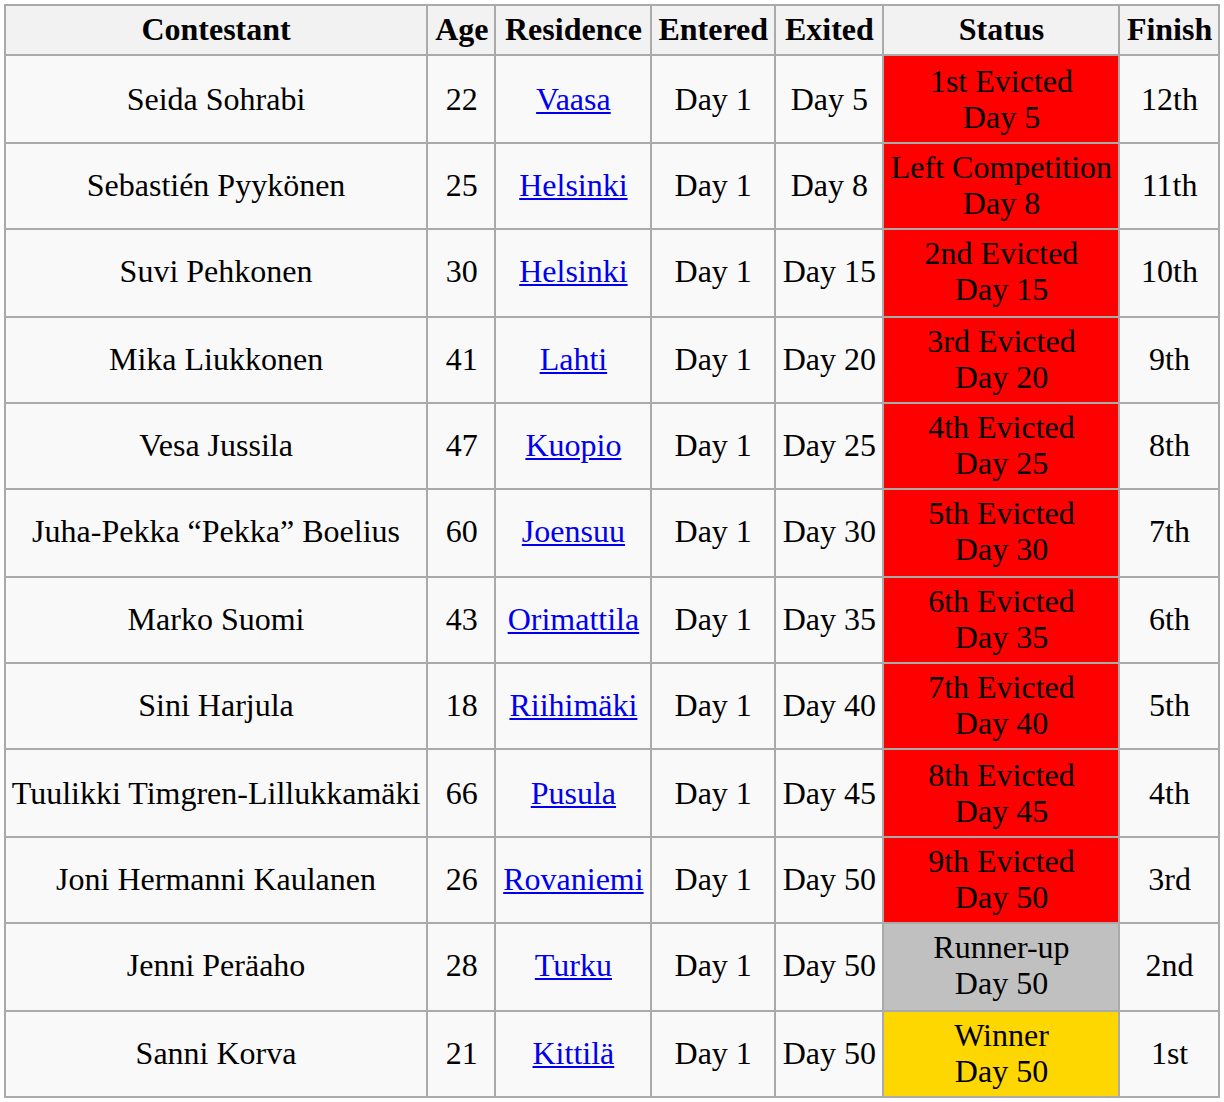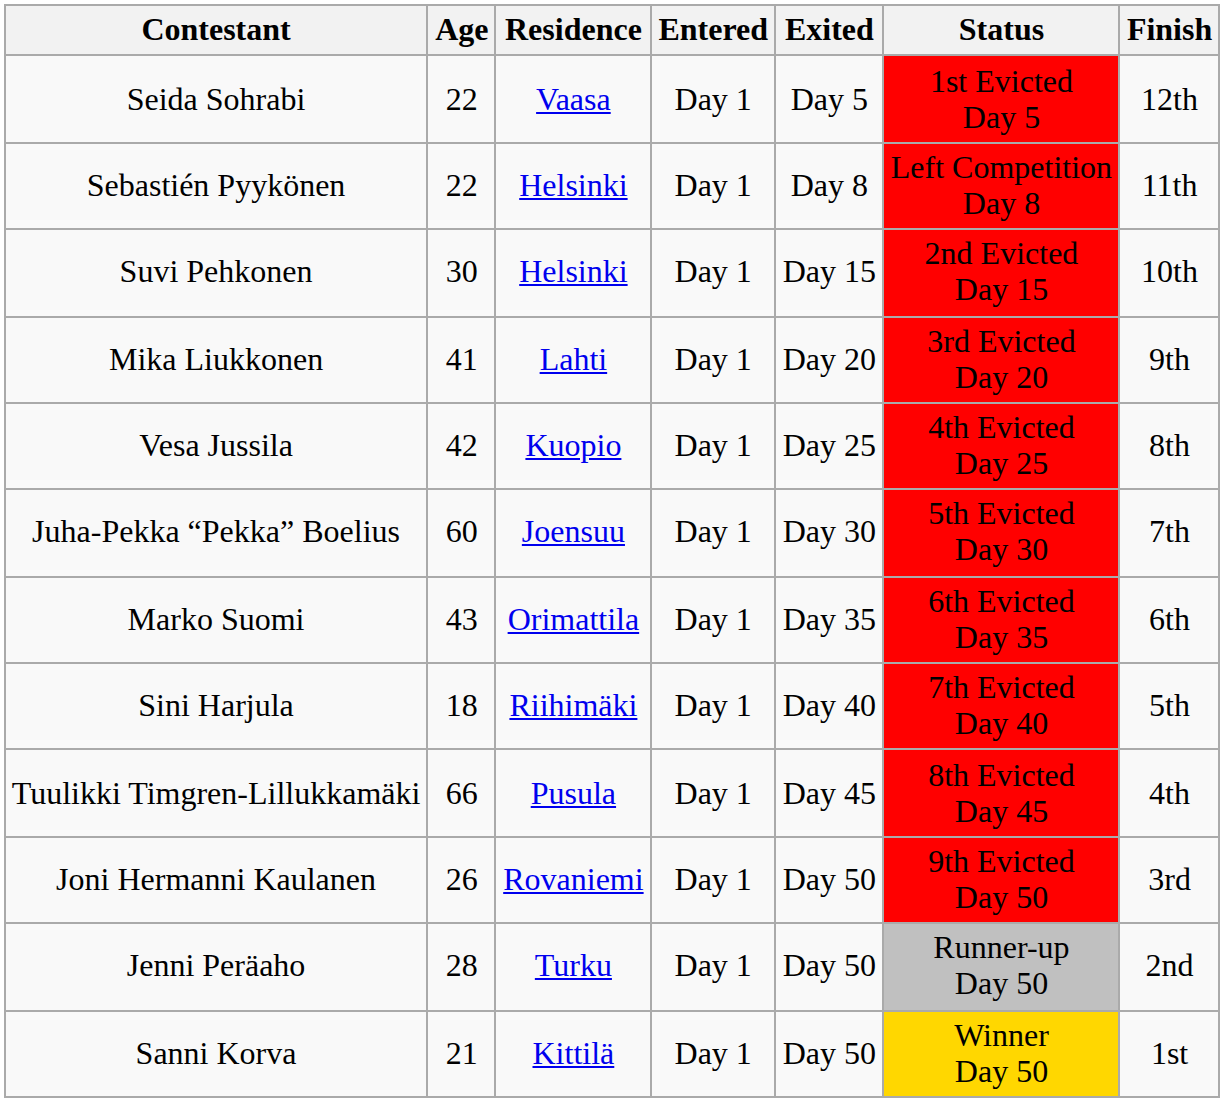Sebastién Pyykönen | Age: 25 -> 22
Vesa Jussila | Age: 47 -> 42
